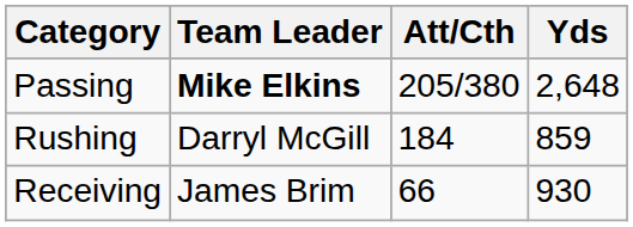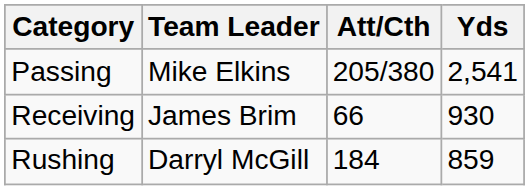Passing | Team Leader: bold -> normal
Passing | Yds: 2,648 -> 2,541
rows swapped: Rushing <-> Receiving
